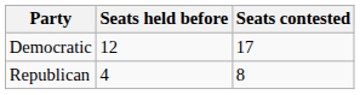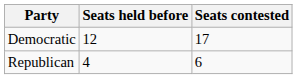Republican | Seats contested: 8 -> 6
